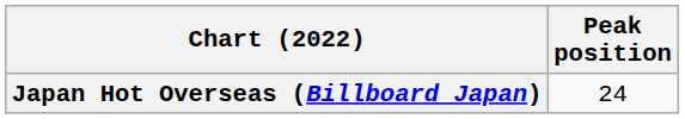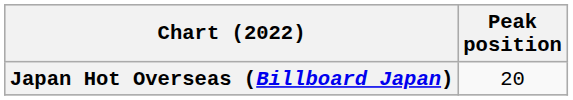Japan Hot Overseas (Billboard Japan) | Peak position: 24 -> 20
